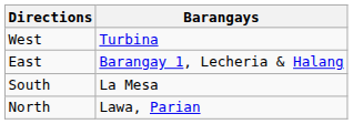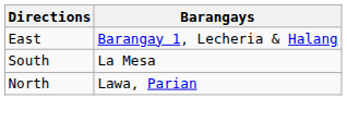- row: West | Turbina
